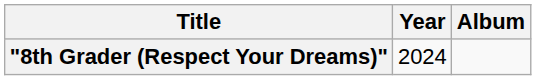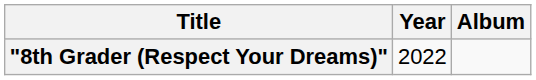"8th Grader (Respect Your Dreams)" | Year: 2024 -> 2022
